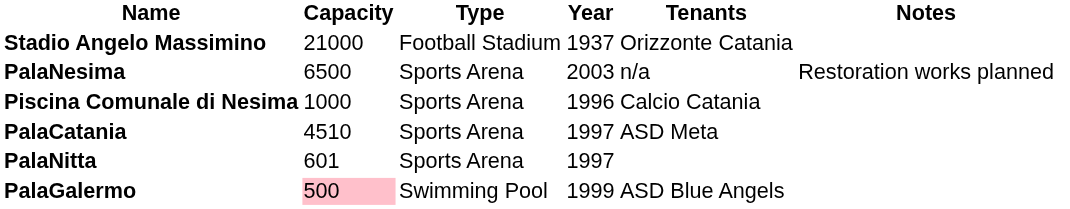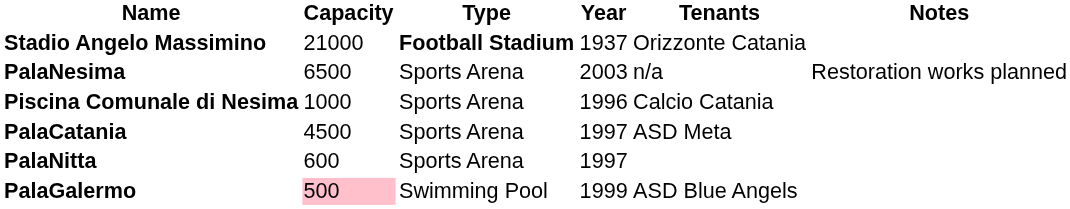Stadio Angelo Massimino | Type: normal -> bold
PalaCatania | Capacity: 4510 -> 4500
PalaNitta | Capacity: 601 -> 600
